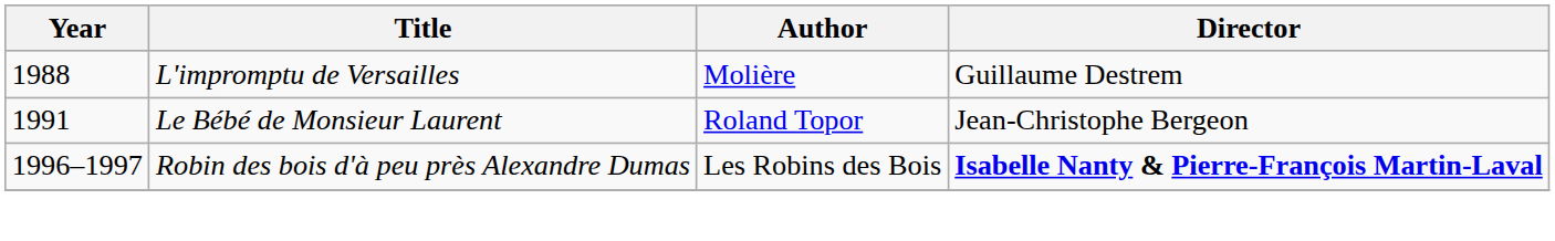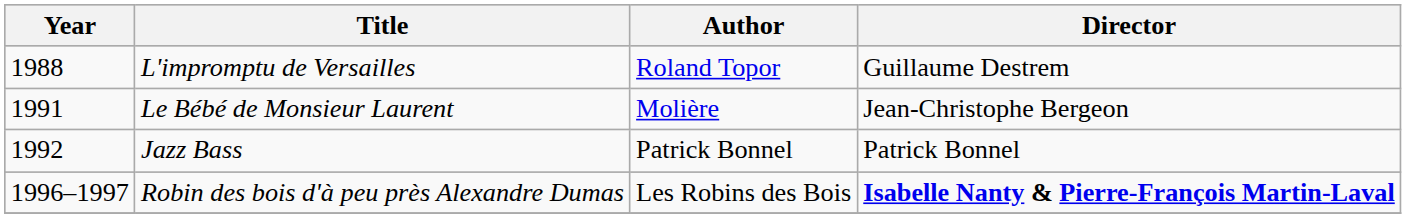L'impromptu de Versailles | Author: Molière -> Roland Topor
Le Bébé de Monsieur Laurent | Author: Roland Topor -> Molière
+ row: 1992 | Jazz Bass | Patrick Bonnel | Patrick Bonnel
